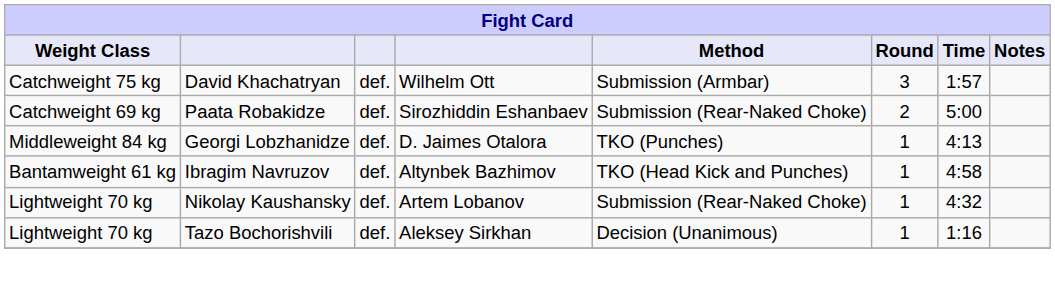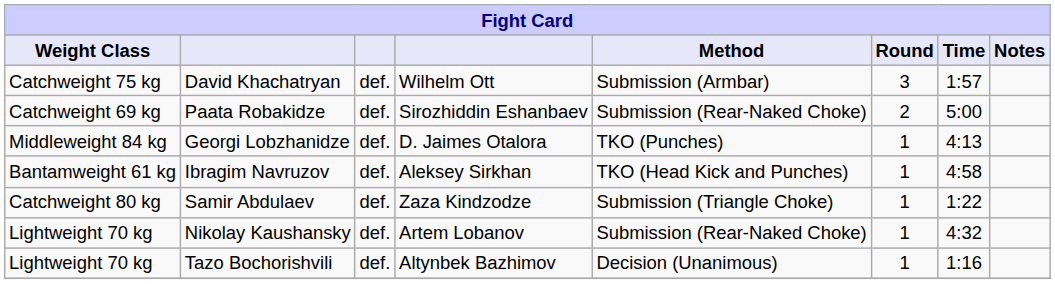Ibragim Navruzov | column 4: Altynbek Bazhimov -> Aleksey Sirkhan
+ row: Catchweight 80 kg | Samir Abdulaev | def. | Zaza Kindzodze | Submission (Triangle Choke) | 1 | 1:22
Tazo Bochorishvili | column 4: Aleksey Sirkhan -> Altynbek Bazhimov
